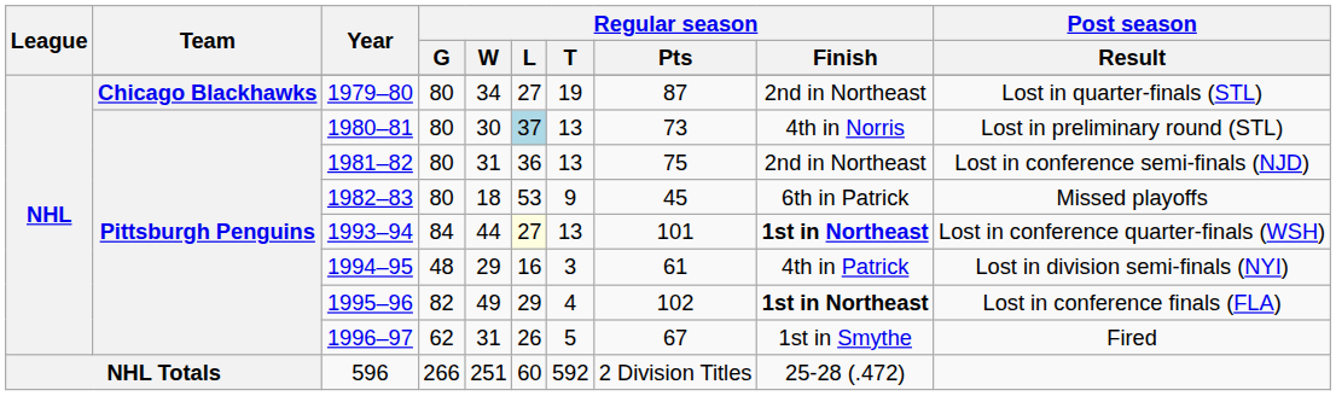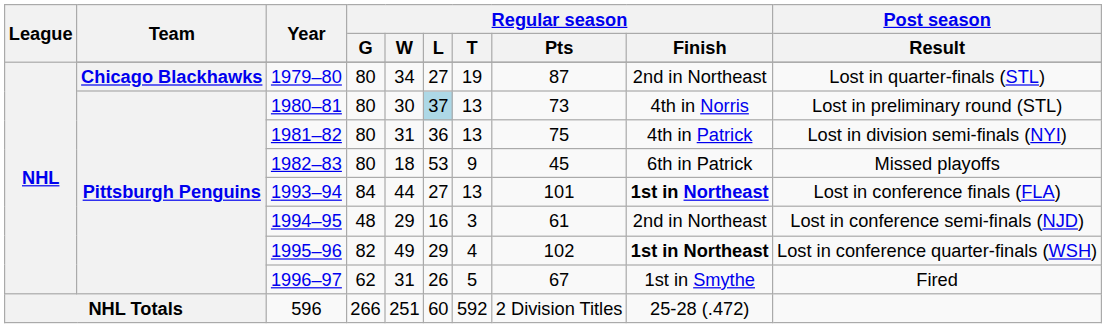1981–82 | Regular season / Finish: 2nd in Northeast -> 4th in Patrick
1981–82 | Post season / Result: Lost in conference semi-finals (NJD) -> Lost in division semi-finals (NYI)
1993–94 | Regular season / L: lightyellow background -> no background
1993–94 | Post season / Result: Lost in conference quarter-finals (WSH) -> Lost in conference finals (FLA)
1994–95 | Regular season / Finish: 4th in Patrick -> 2nd in Northeast
1994–95 | Post season / Result: Lost in division semi-finals (NYI) -> Lost in conference semi-finals (NJD)
1995–96 | Post season / Result: Lost in conference finals (FLA) -> Lost in conference quarter-finals (WSH)
